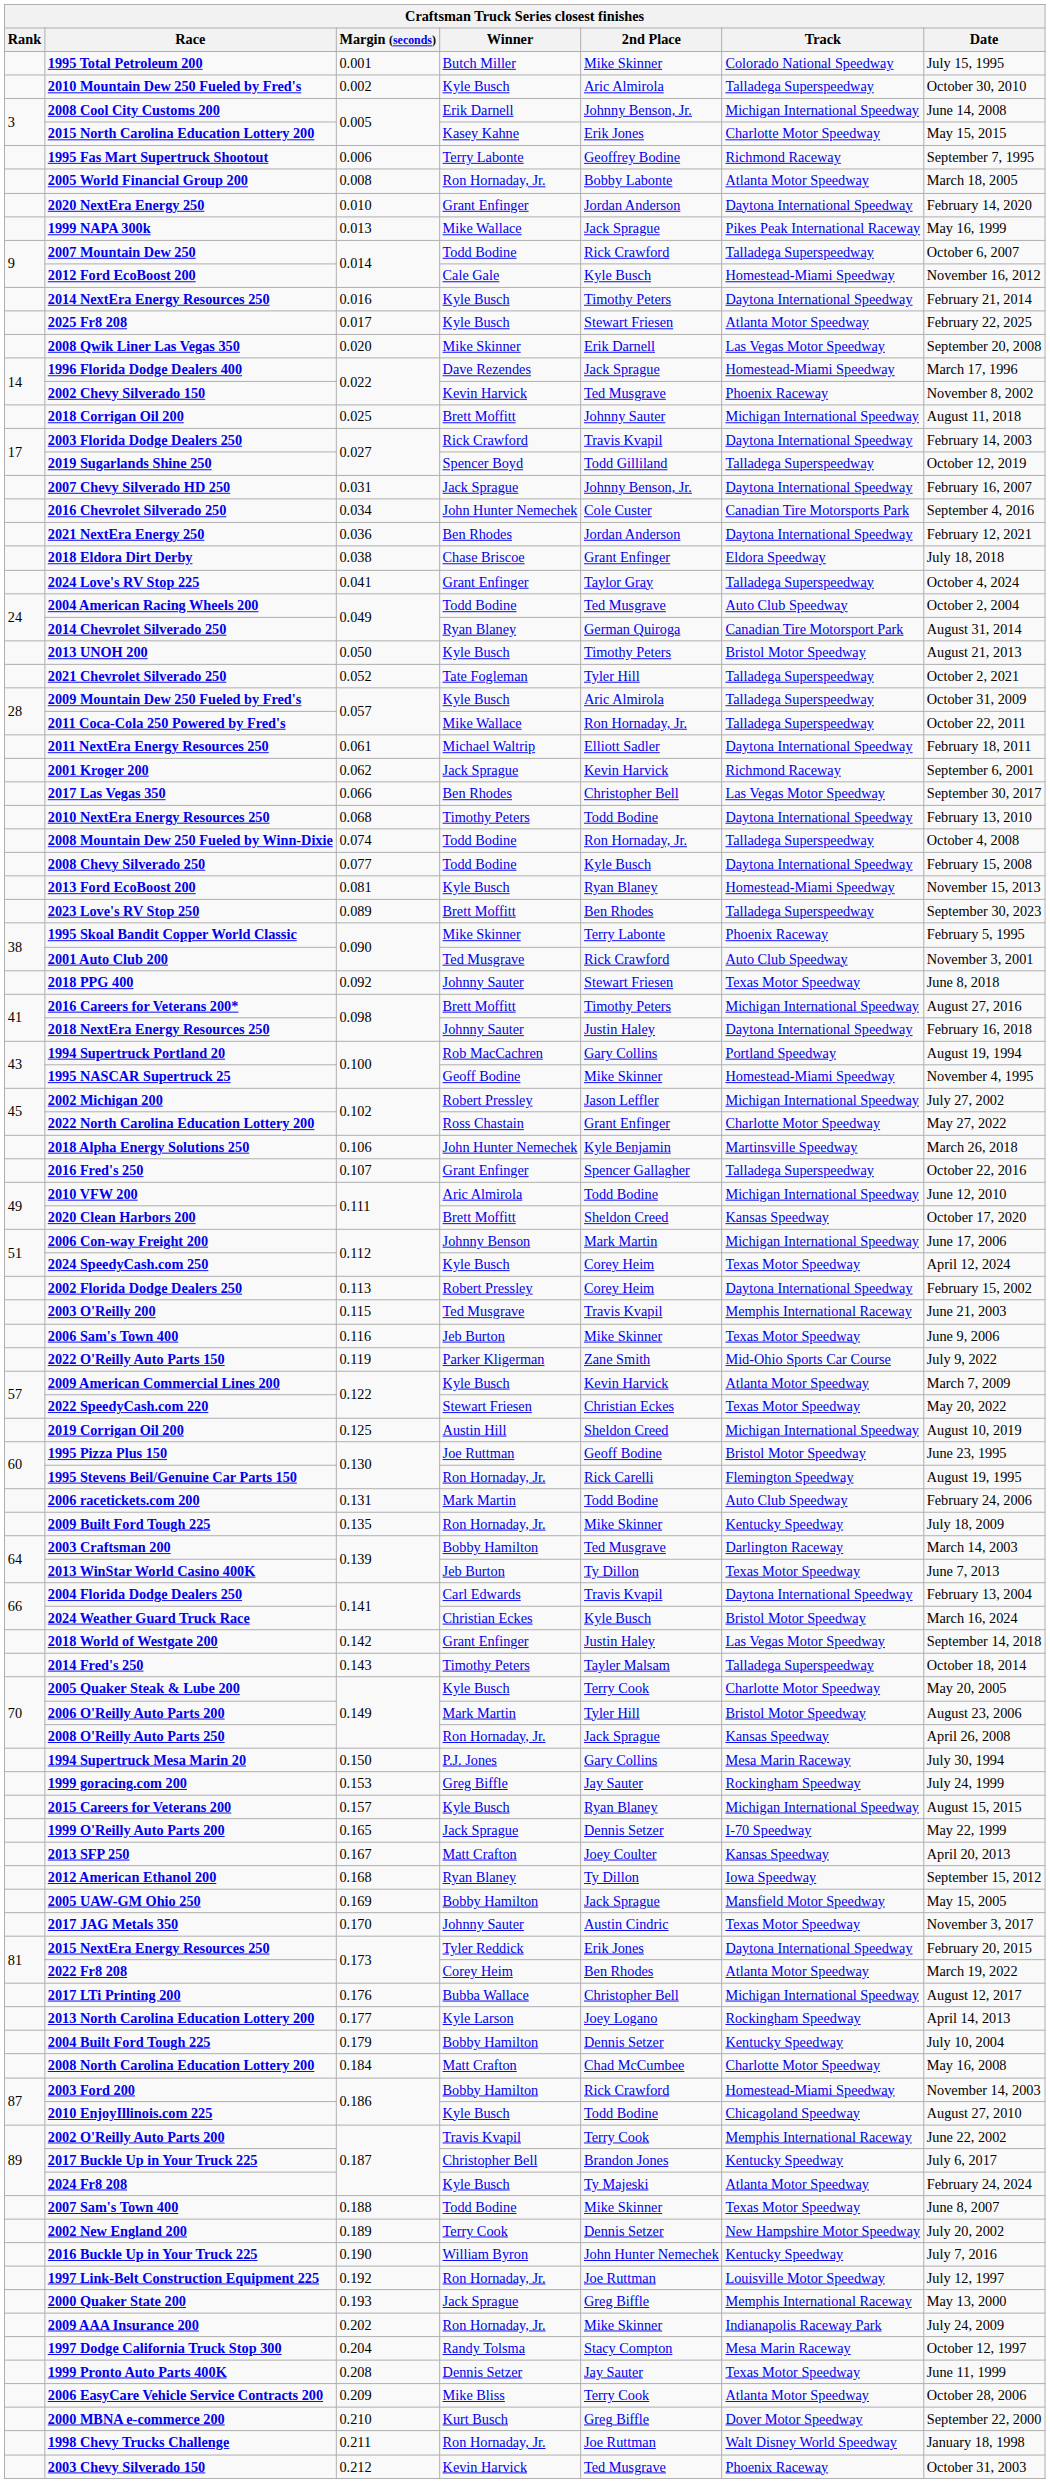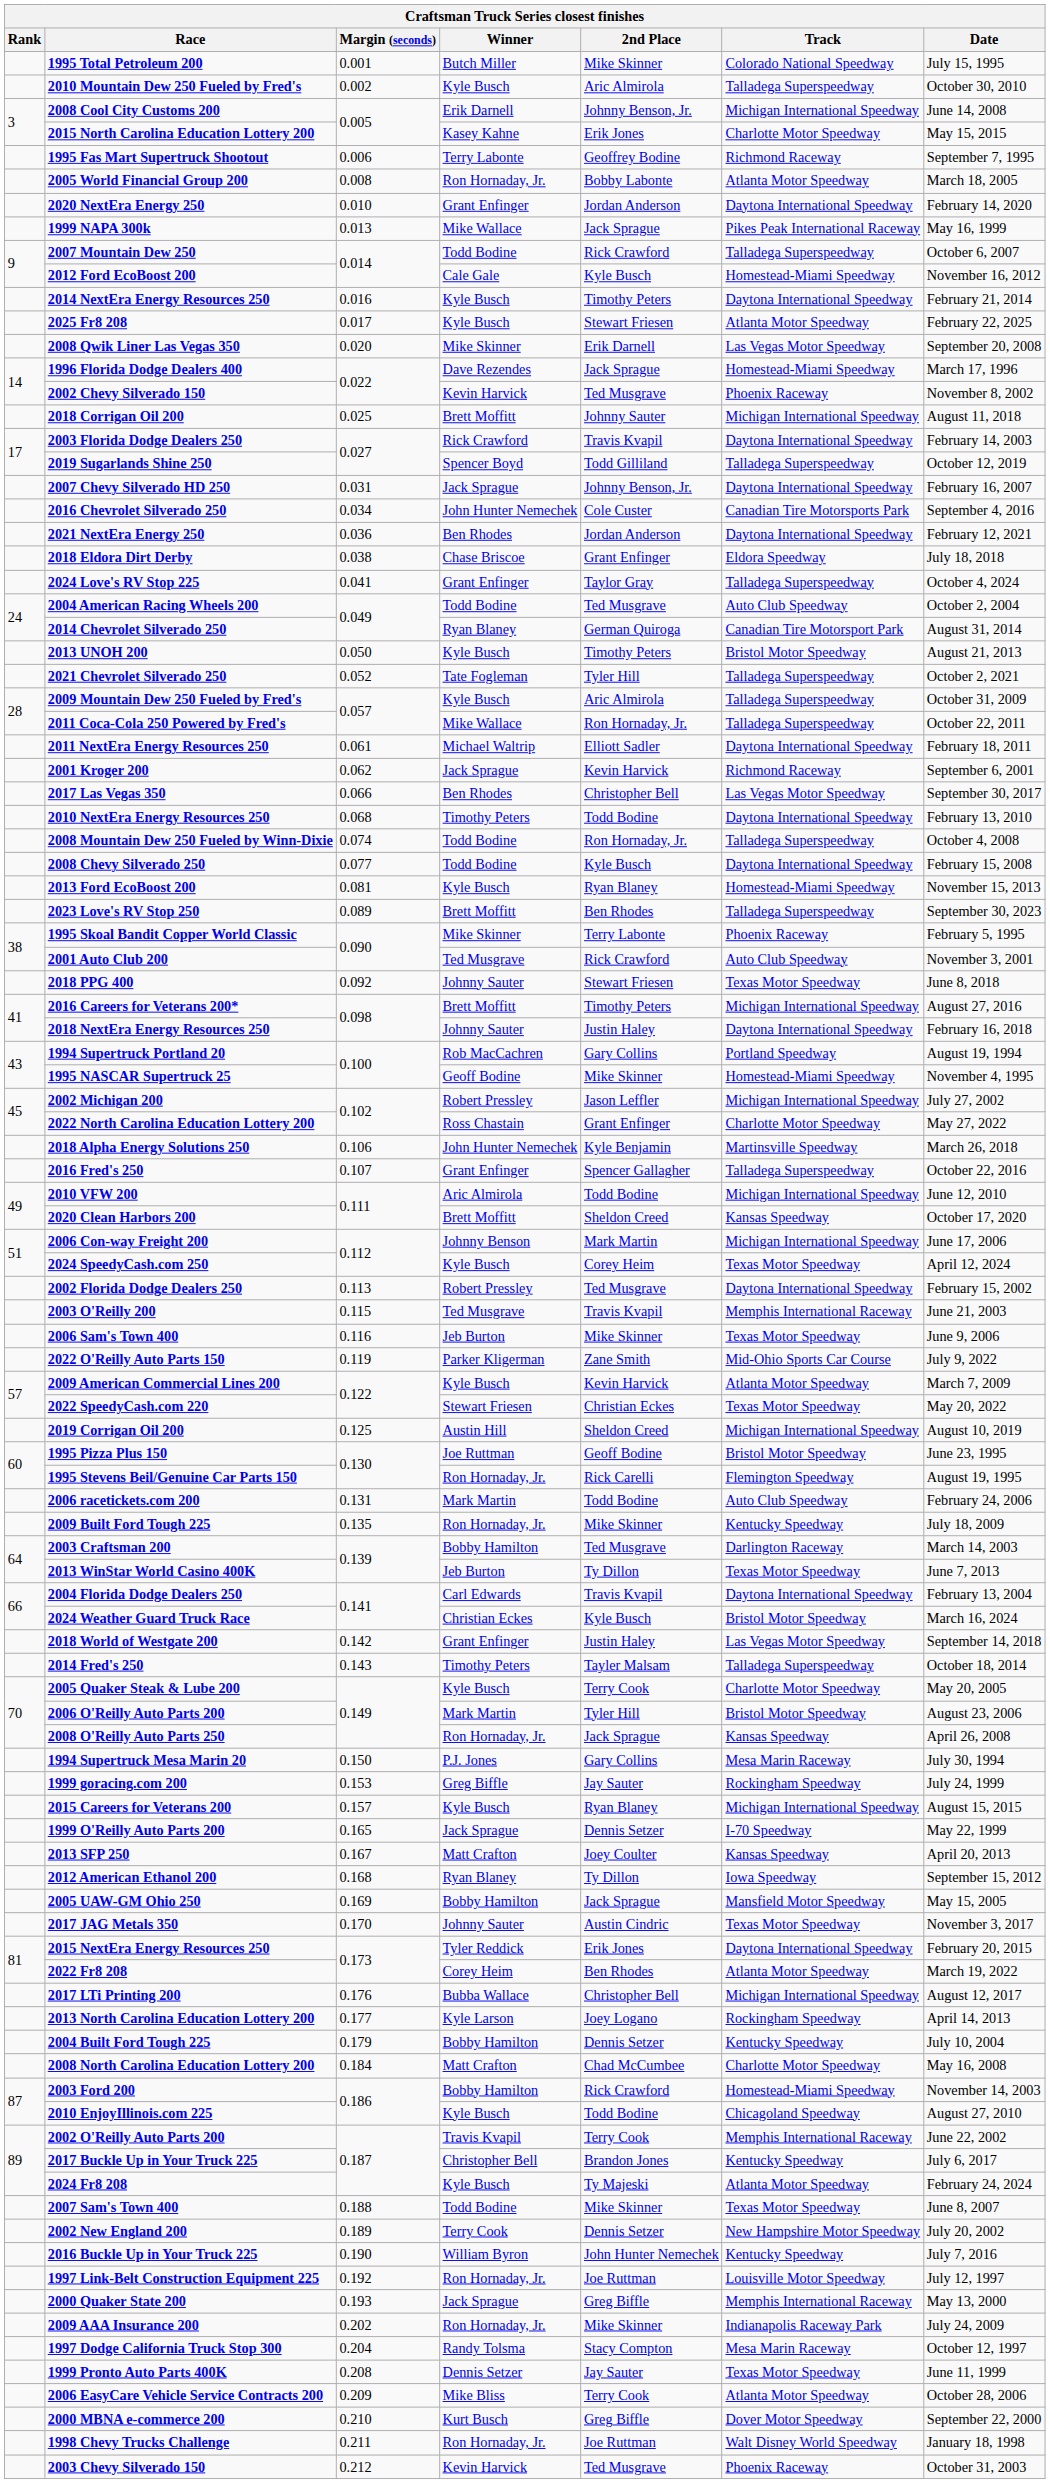2002 Florida Dodge Dealers 250 | 2nd Place: Corey Heim -> Ted Musgrave
